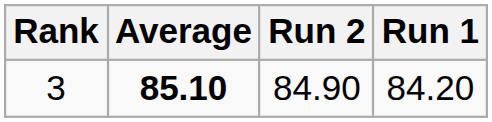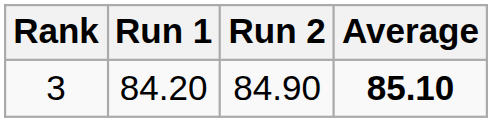columns swapped: Run 1 <-> Average
